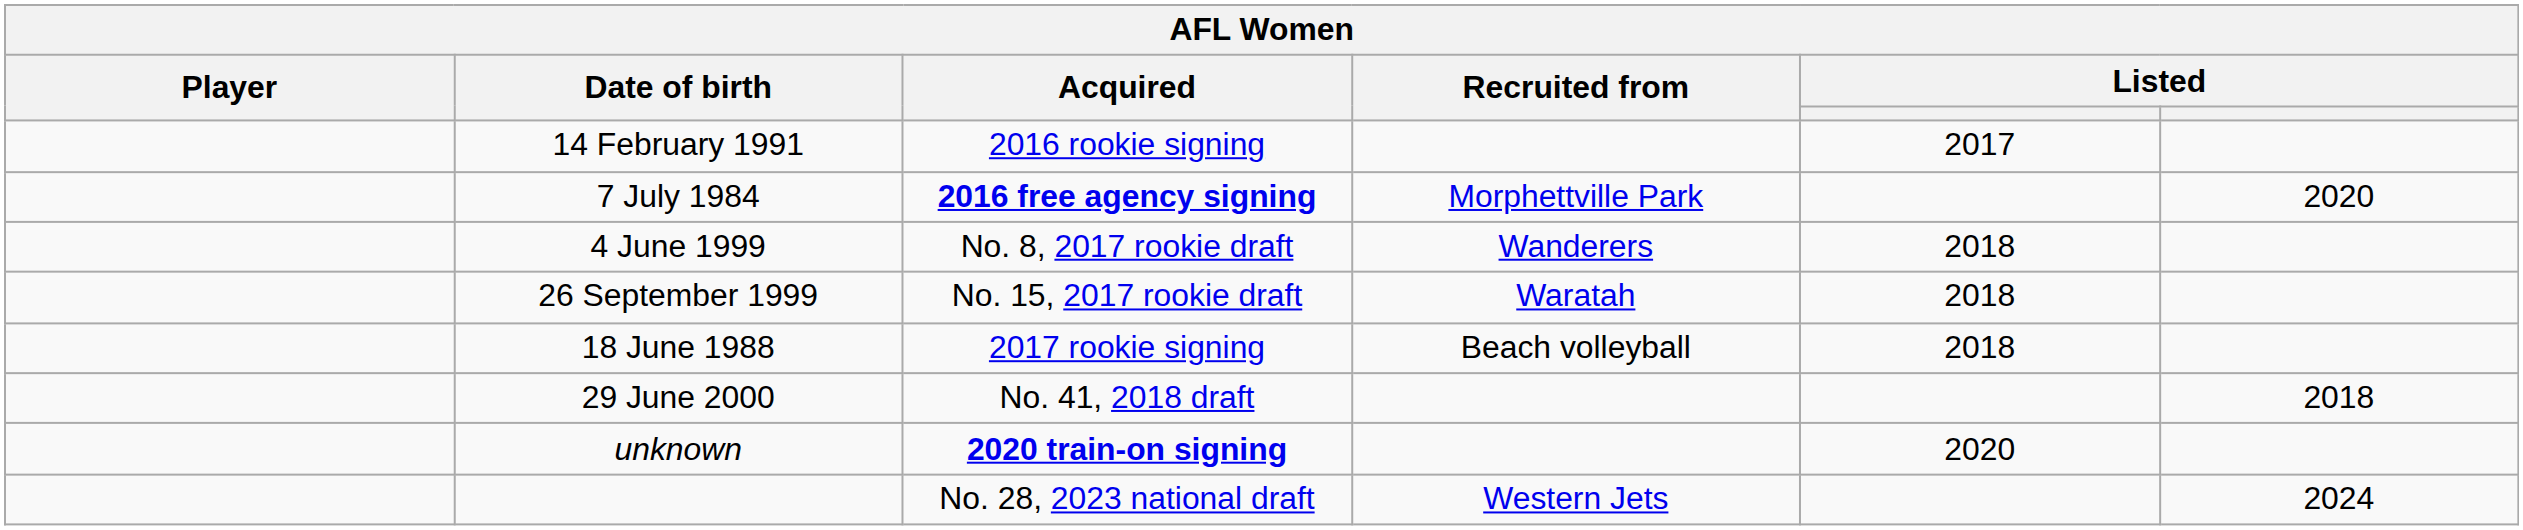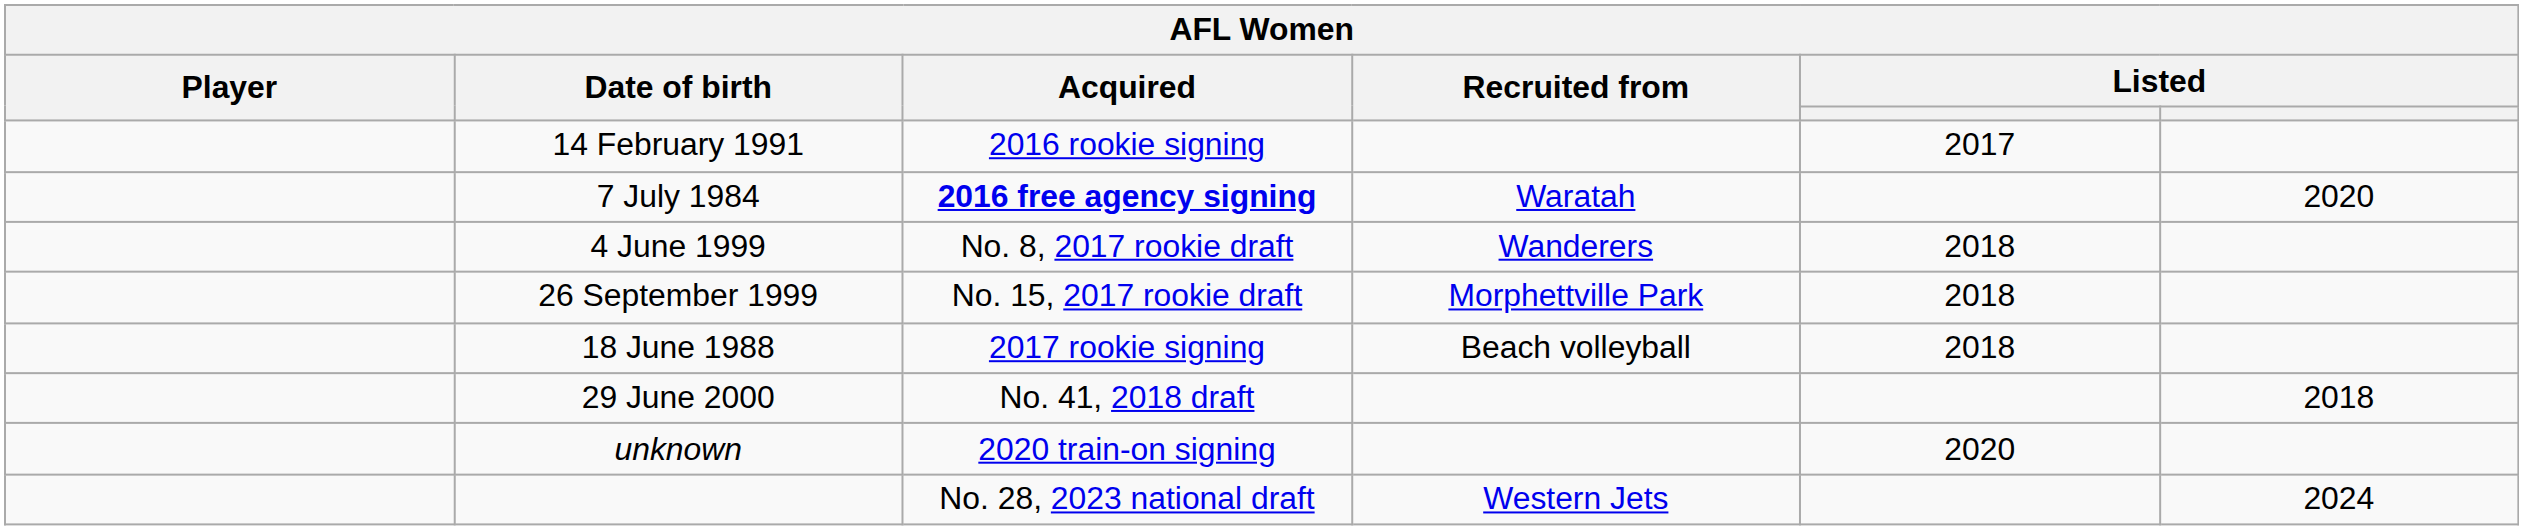7 July 1984 | Recruited from: Morphettville Park -> Waratah
26 September 1999 | Recruited from: Waratah -> Morphettville Park
unknown | Acquired: bold -> normal
